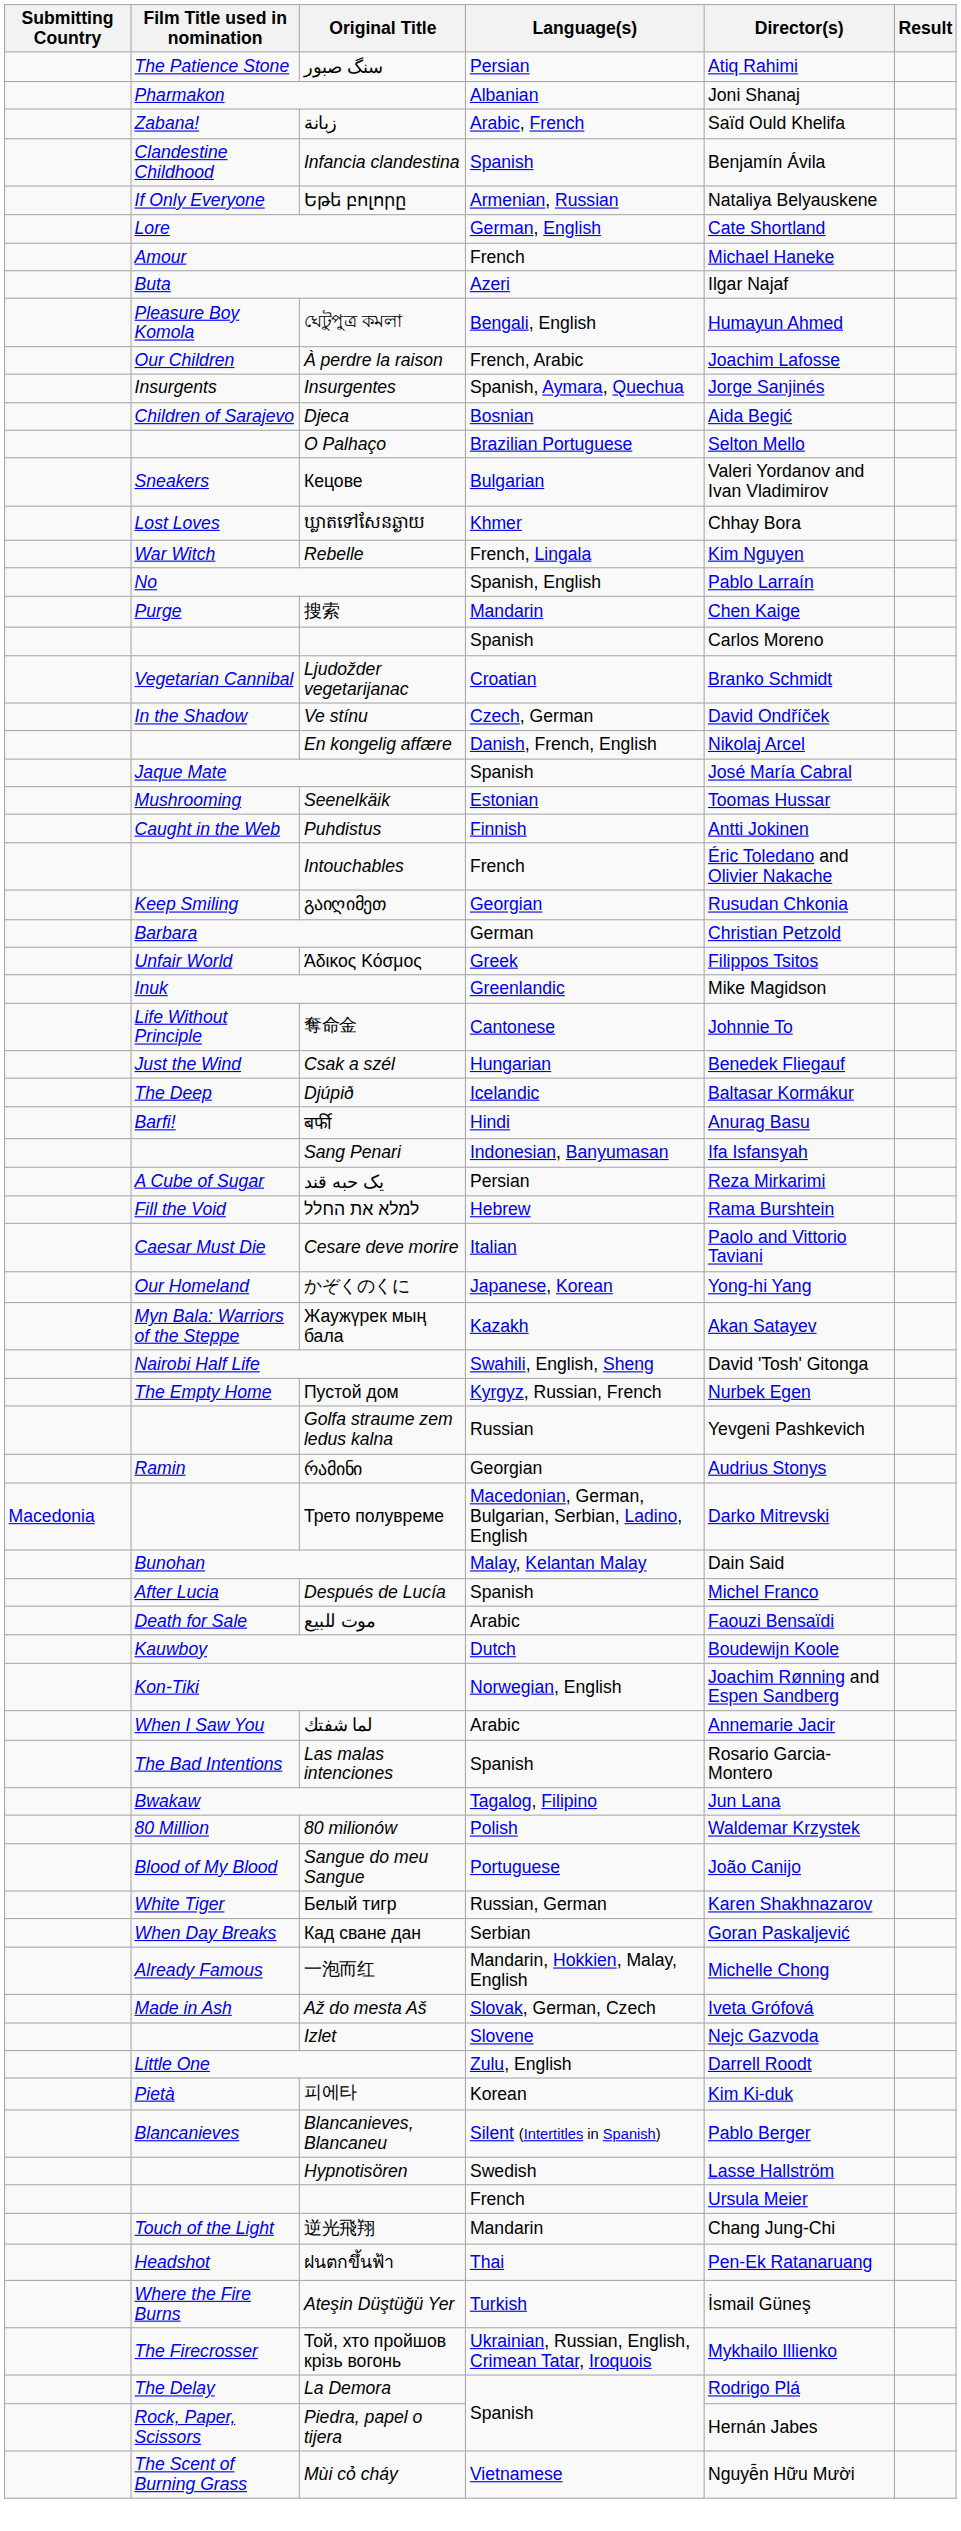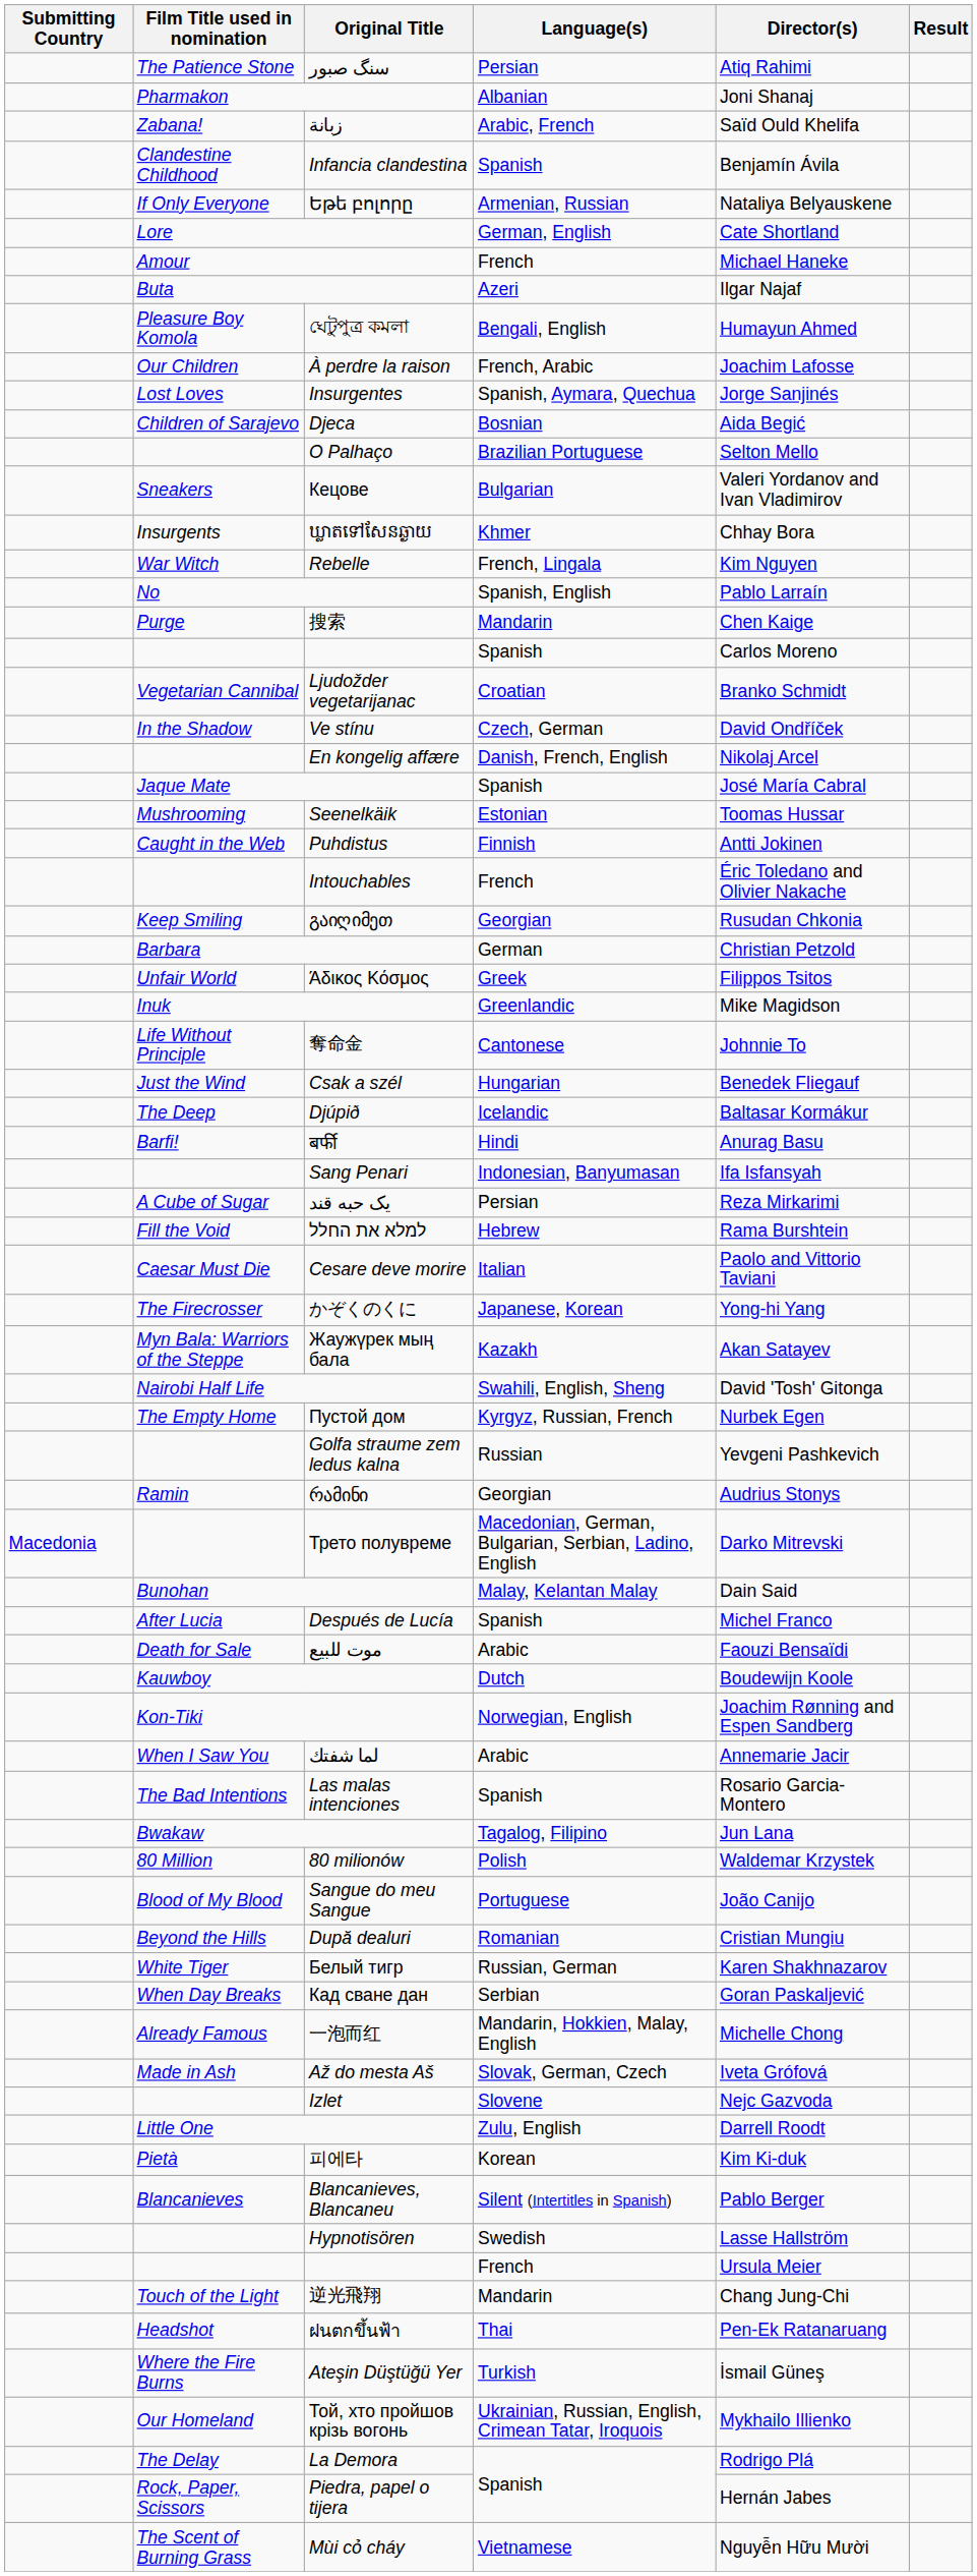Insurgentes | Film Title used in nomination: Insurgents -> Lost Loves
ឃ្លាតទៅសែនឆ្ងាយ | Film Title used in nomination: Lost Loves -> Insurgents
かぞくのくに | Film Title used in nomination: Our Homeland -> The Firecrosser
+ row: Beyond the Hills | După dealuri | Romanian | Cristian Mungiu
Той, хто пройшов крізь вогонь | Film Title used in nomination: The Firecrosser -> Our Homeland
